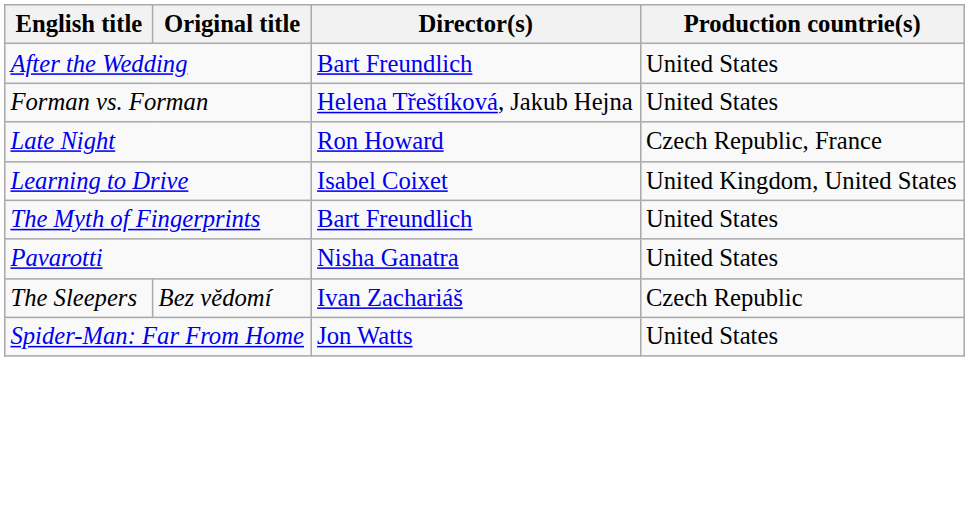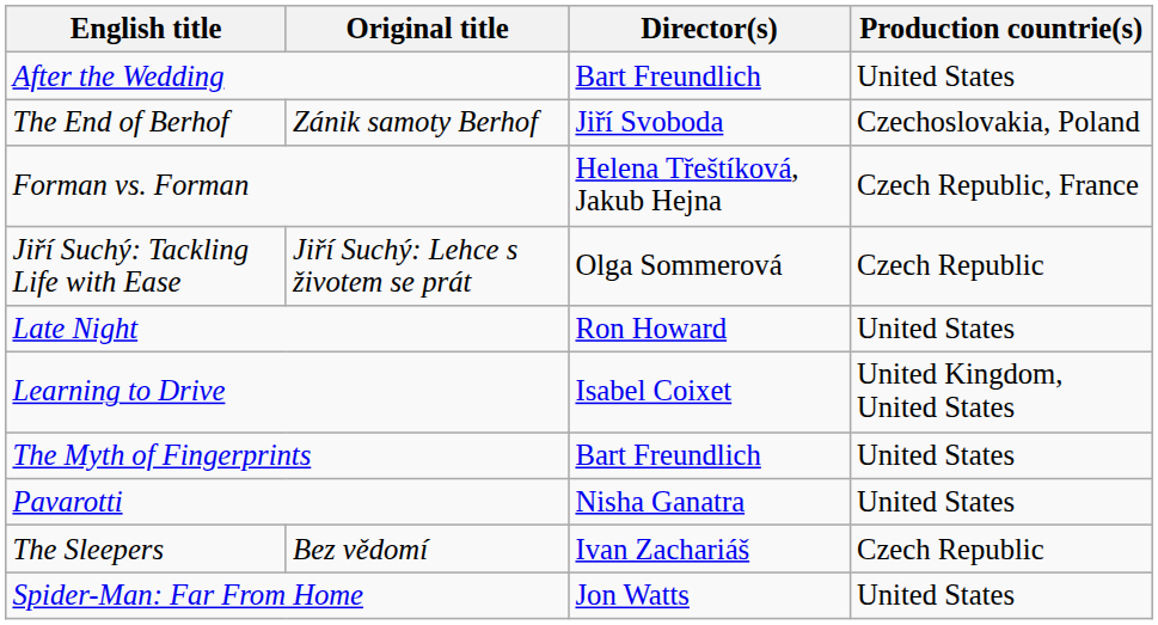+ row: The End of Berhof | Zánik samoty Berhof | Jiří Svoboda | Czechoslovakia, Poland
Forman vs. Forman | Production countrie(s): United States -> Czech Republic, France
+ row: Jiří Suchý: Tackling Life with Ease | Jiří Suchý: Lehce s životem se prát | Olga Sommerová | Czech Republic
Late Night | Production countrie(s): Czech Republic, France -> United States
